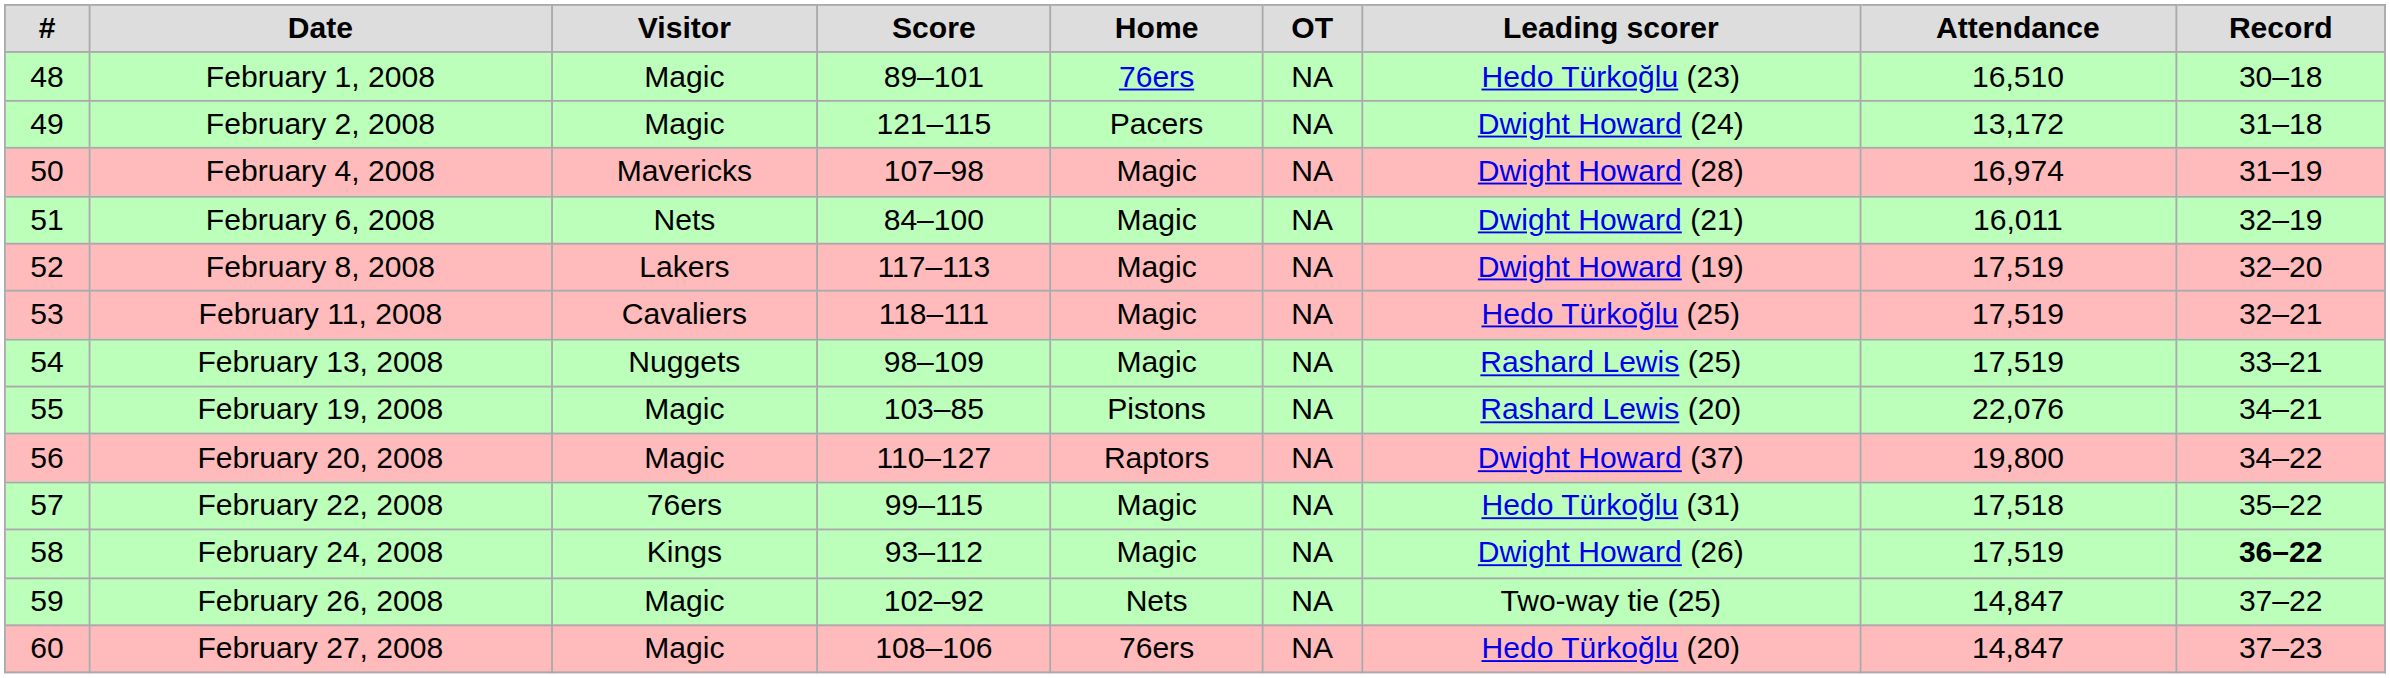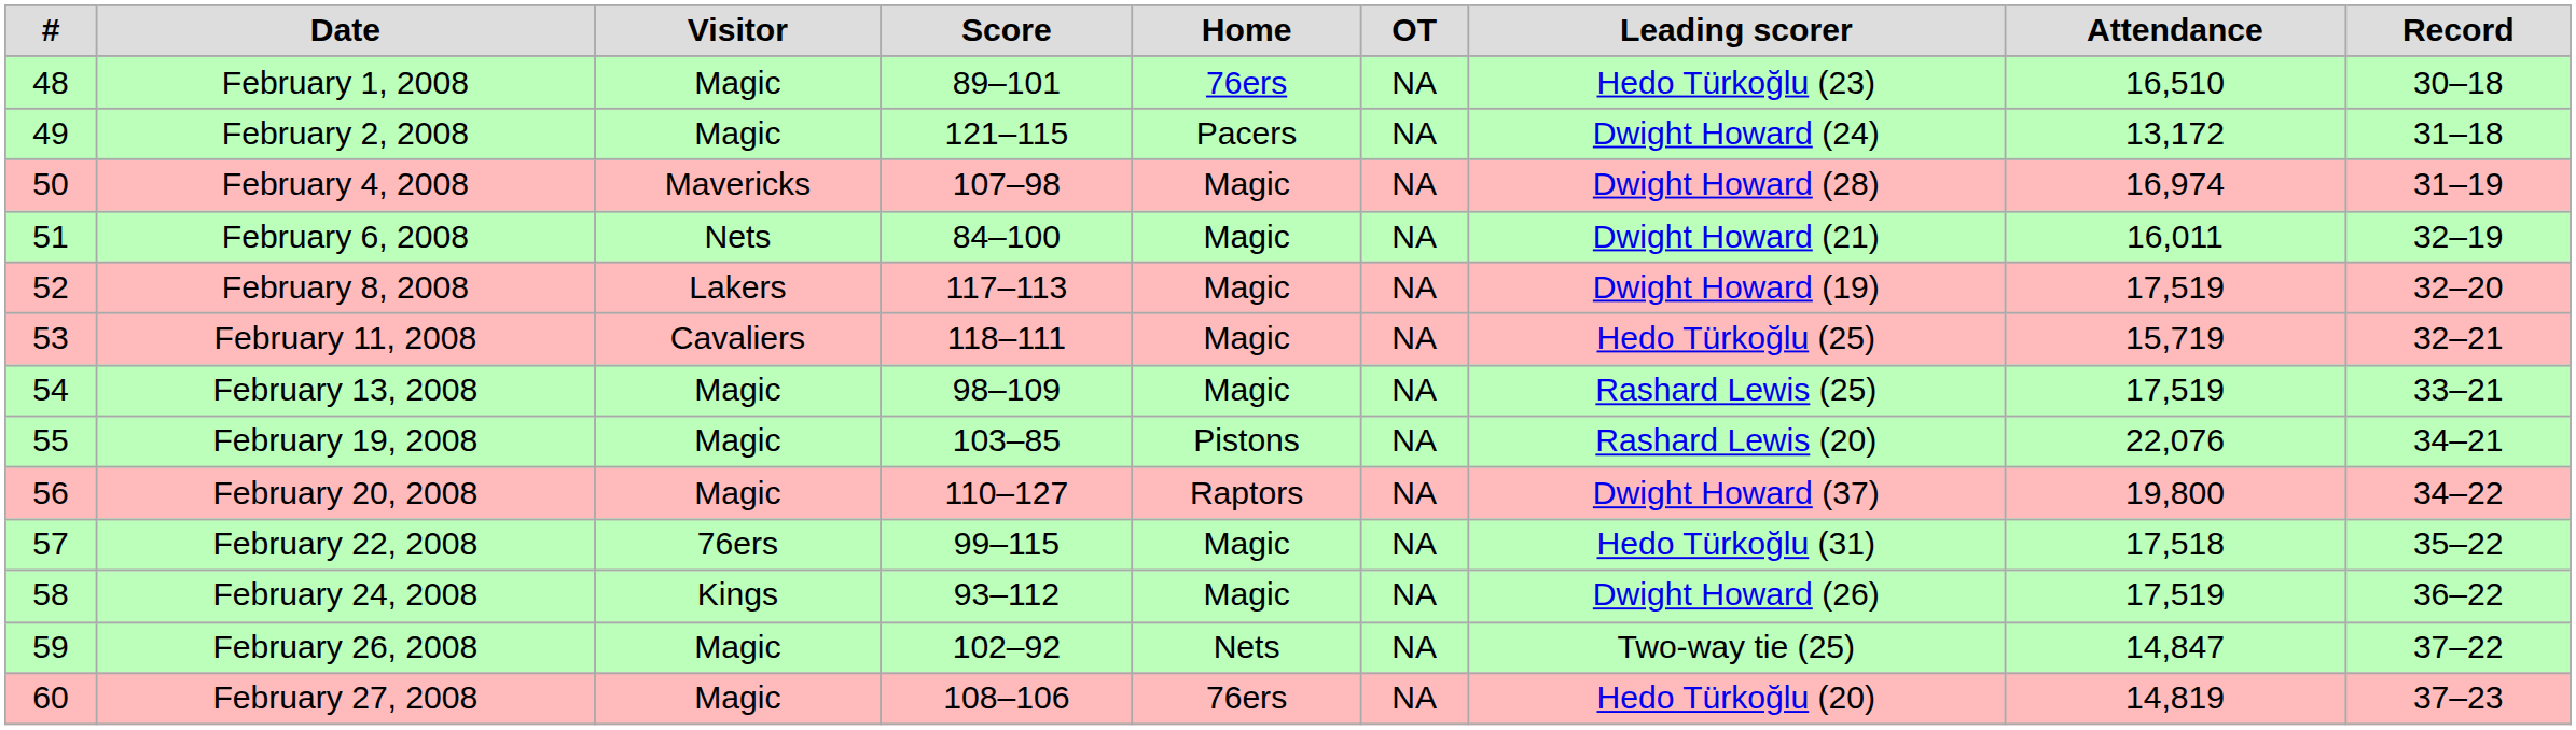February 11, 2008 | Attendance: 17,519 -> 15,719
February 13, 2008 | Visitor: Nuggets -> Magic
February 24, 2008 | Record: bold -> normal
February 27, 2008 | Attendance: 14,847 -> 14,819
